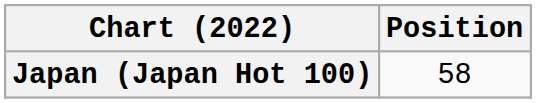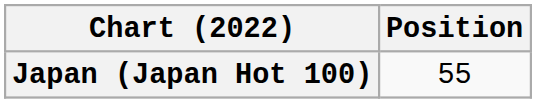Japan (Japan Hot 100) | Position: 58 -> 55
